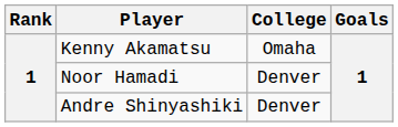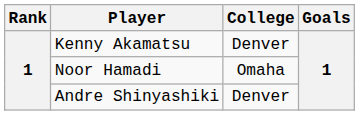Kenny Akamatsu | College: Omaha -> Denver
Noor Hamadi | College: Denver -> Omaha
